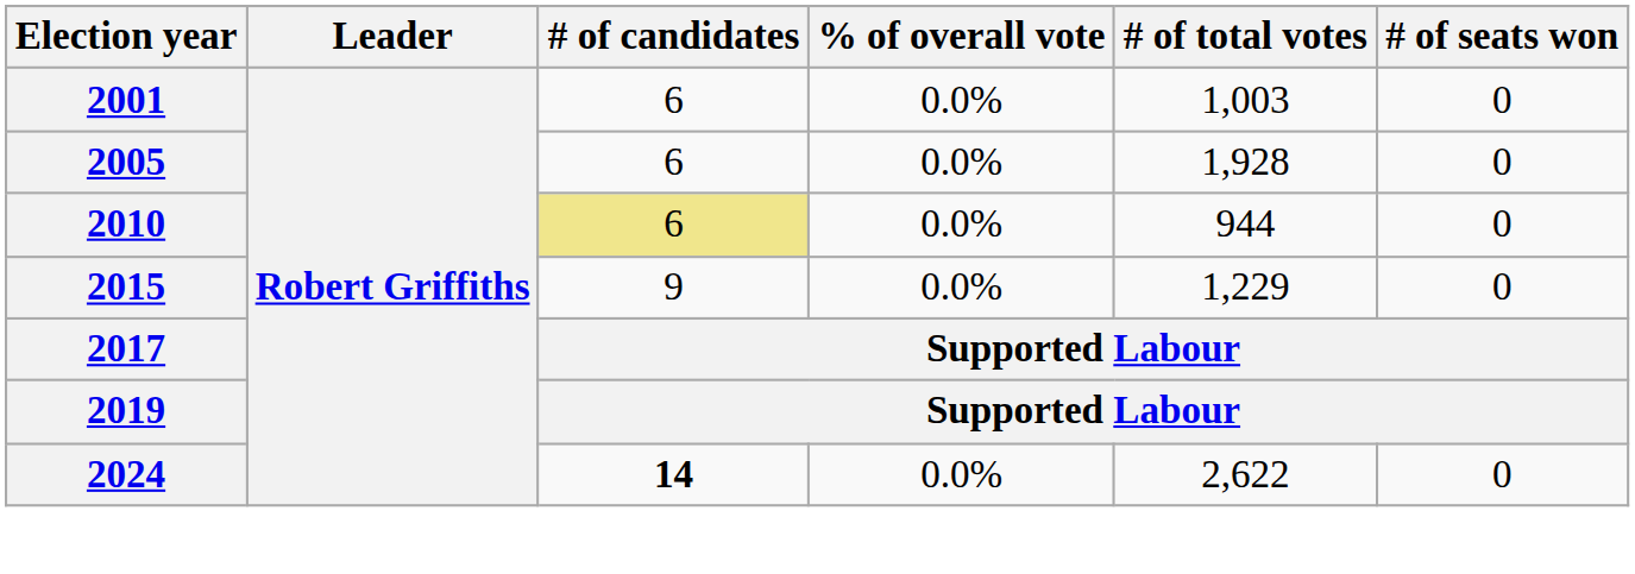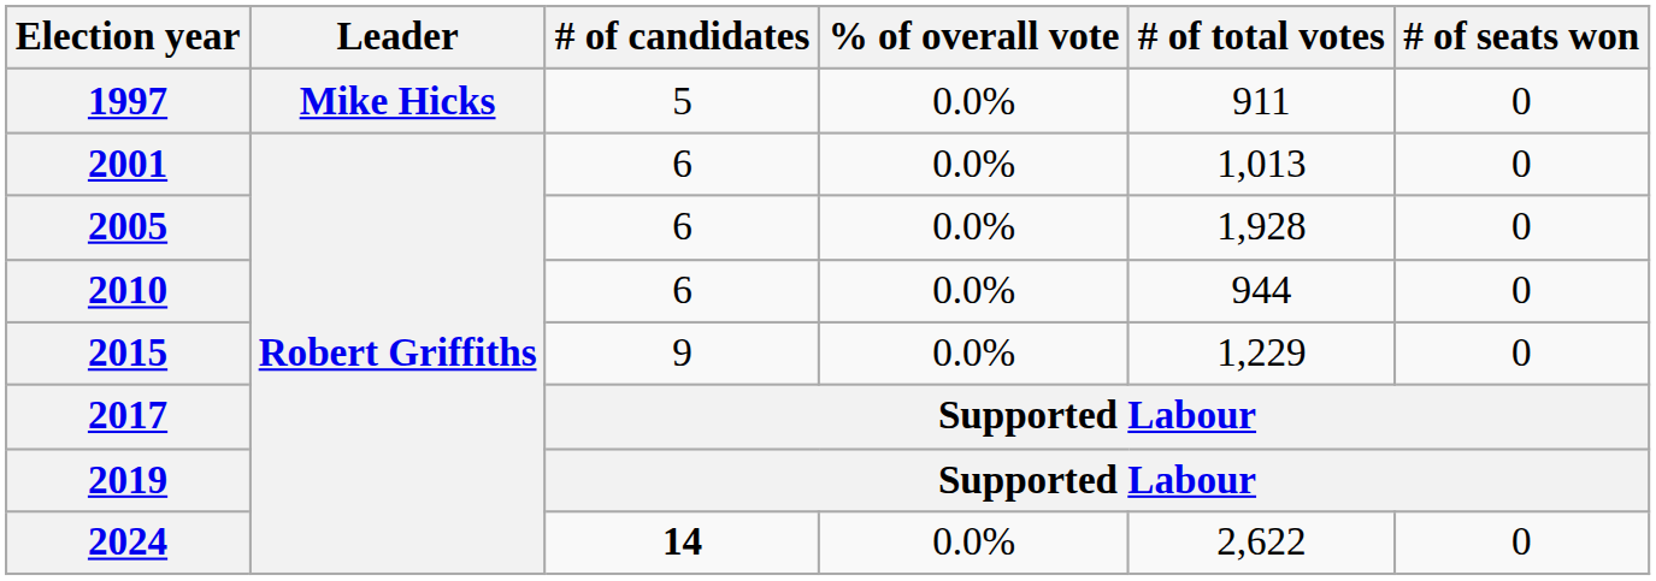+ row: 1997 | Mike Hicks | 5 | 0.0% | 911 | 0
2001 | # of total votes: 1,003 -> 1,013
2010 | # of candidates: khaki background -> no background
